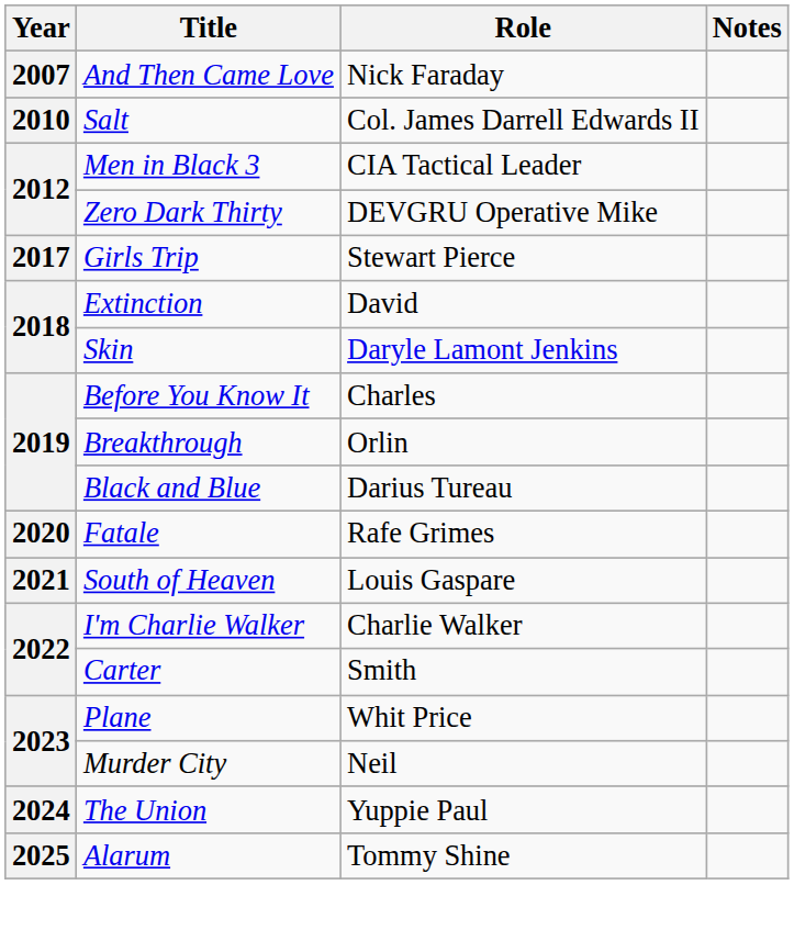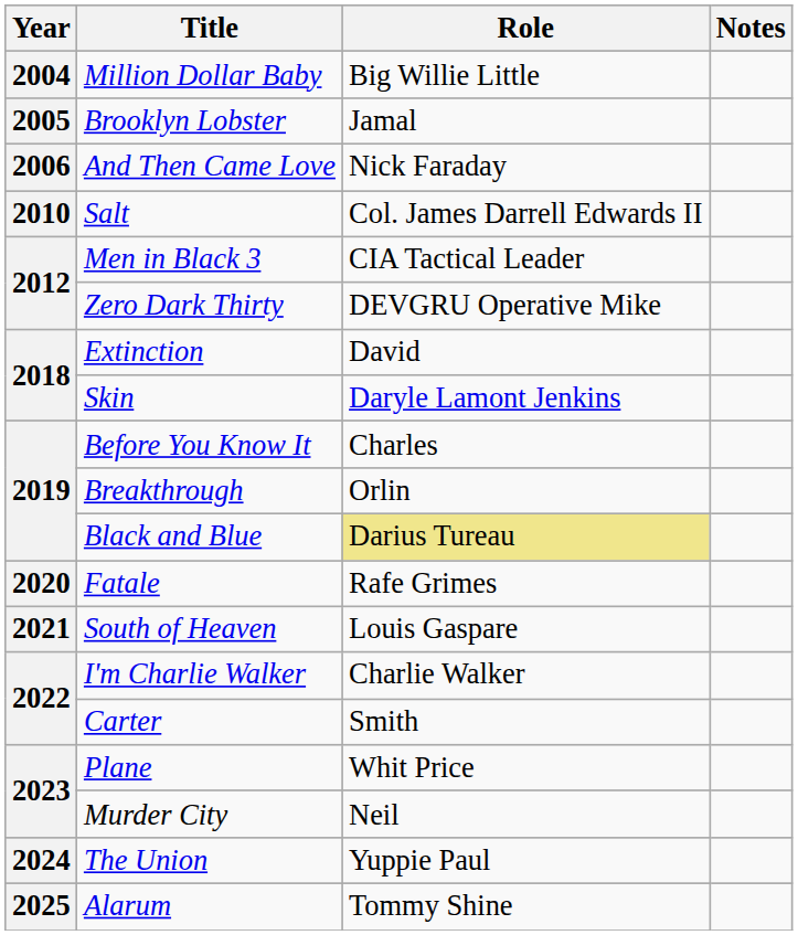+ row: 2004 | Million Dollar Baby | Big Willie Little
+ row: 2005 | Brooklyn Lobster | Jamal
And Then Came Love | Year: 2007 -> 2006
- row: 2017 | Girls Trip | Stewart Pierce
Black and Blue | Role: no background -> khaki background
